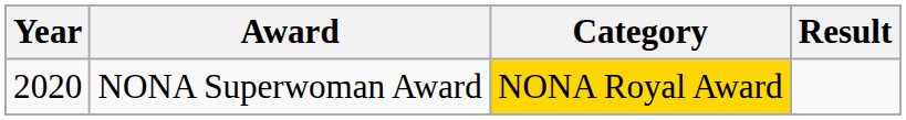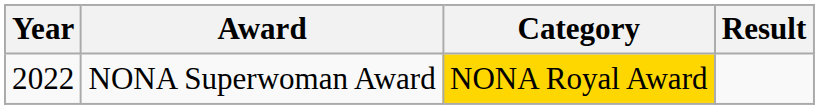NONA Superwoman Award | Year: 2020 -> 2022
